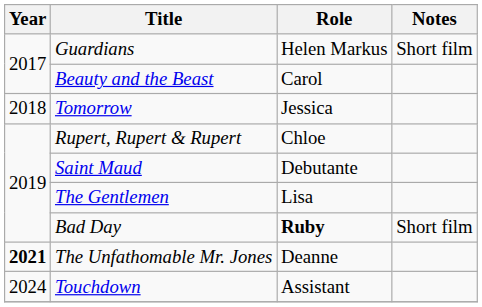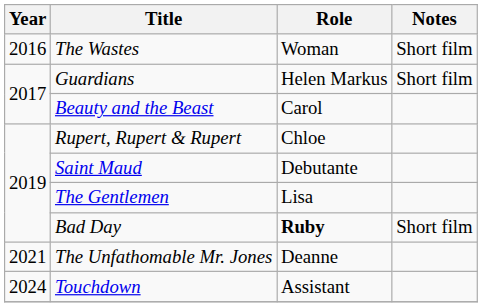+ row: 2016 | The Wastes | Woman | Short film
- row: 2018 | Tomorrow | Jessica
The Unfathomable Mr. Jones | Year: bold -> normal
